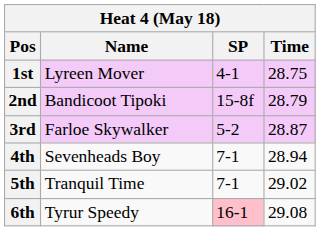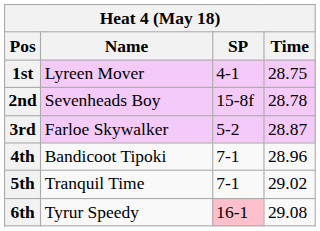2nd | Name: Bandicoot Tipoki -> Sevenheads Boy
2nd | Time: 28.79 -> 28.78
4th | Name: Sevenheads Boy -> Bandicoot Tipoki
4th | Time: 28.94 -> 28.96
